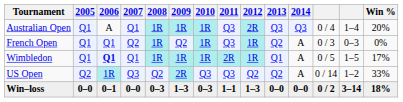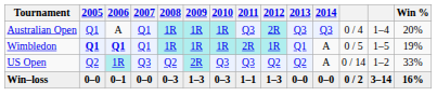- row: French Open | Q1 | Q1 | Q2 | 1R | Q2 | 1R | Q3 | 1R | Q2 | A | 0 / 3 | 0–3 | 0%
Wimbledon | 2005: normal -> bold
Wimbledon | Win %: 17% -> 19%
Win–loss | Win %: 18% -> 16%
